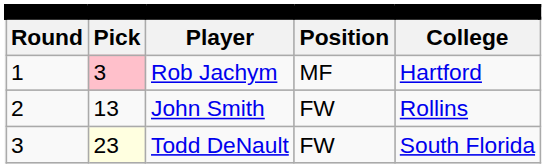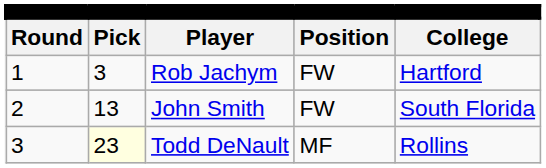Rob Jachym | column 2: pink background -> no background
Rob Jachym | column 4: MF -> FW
John Smith | column 5: Rollins -> South Florida
Todd DeNault | column 4: FW -> MF
Todd DeNault | column 5: South Florida -> Rollins
